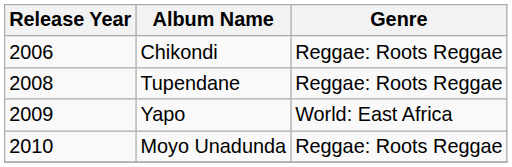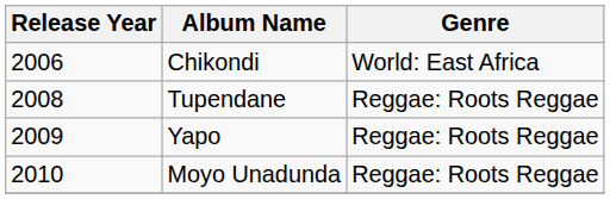Chikondi | Genre: Reggae: Roots Reggae -> World: East Africa
Yapo | Genre: World: East Africa -> Reggae: Roots Reggae
